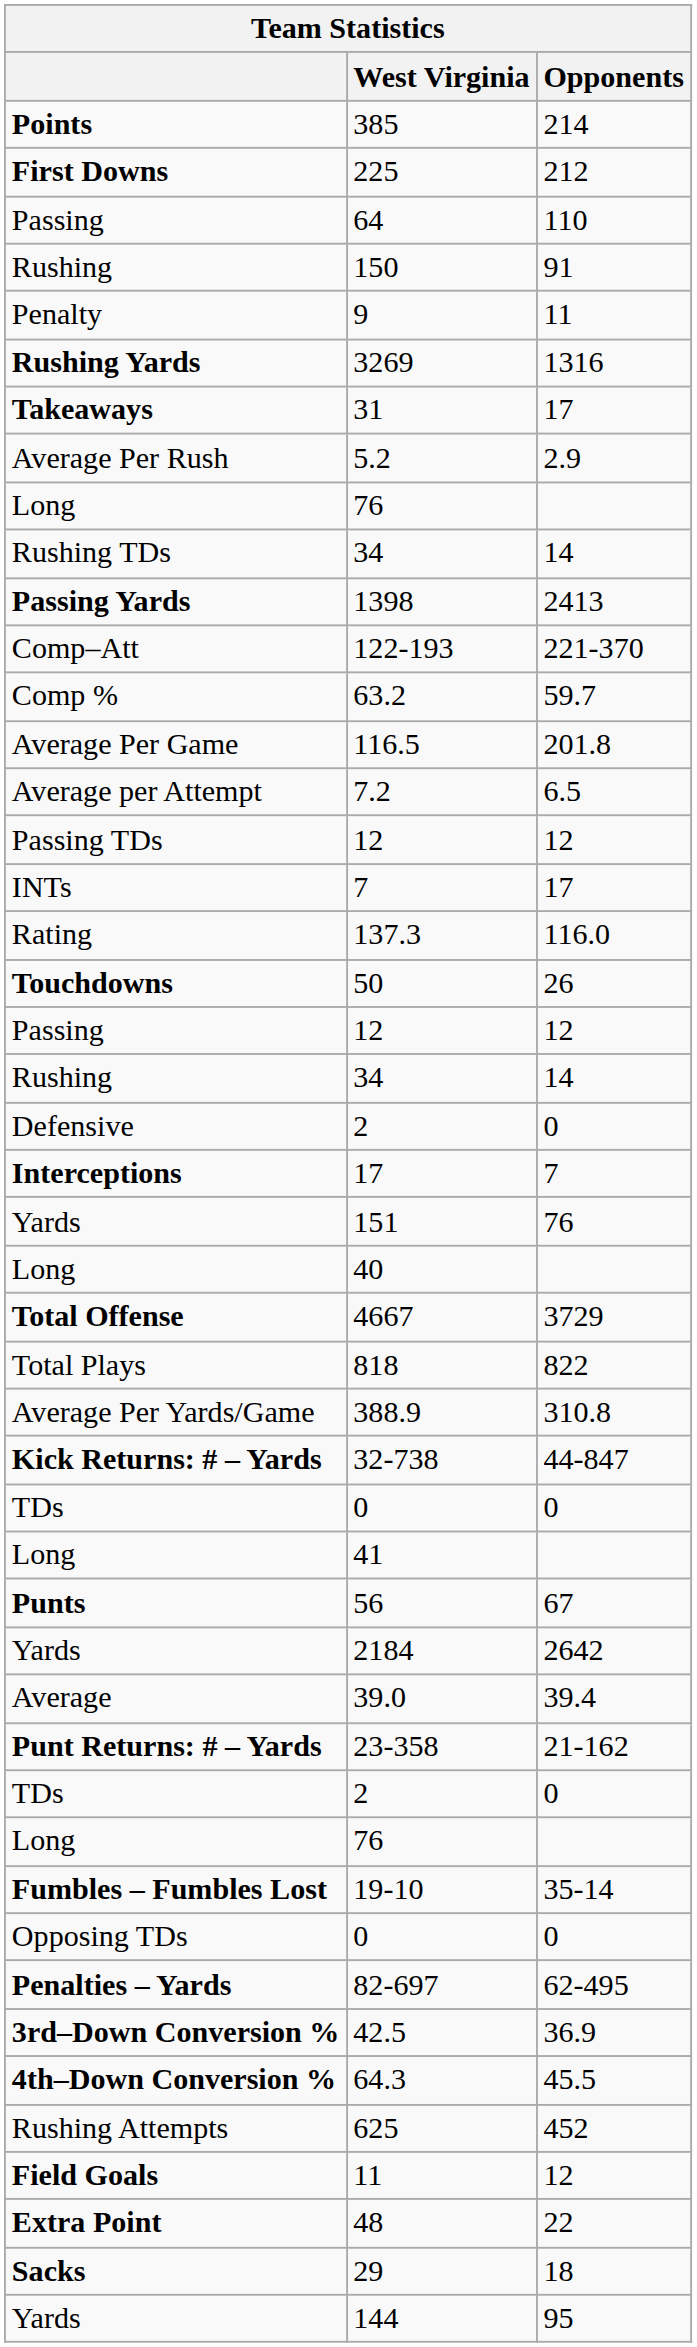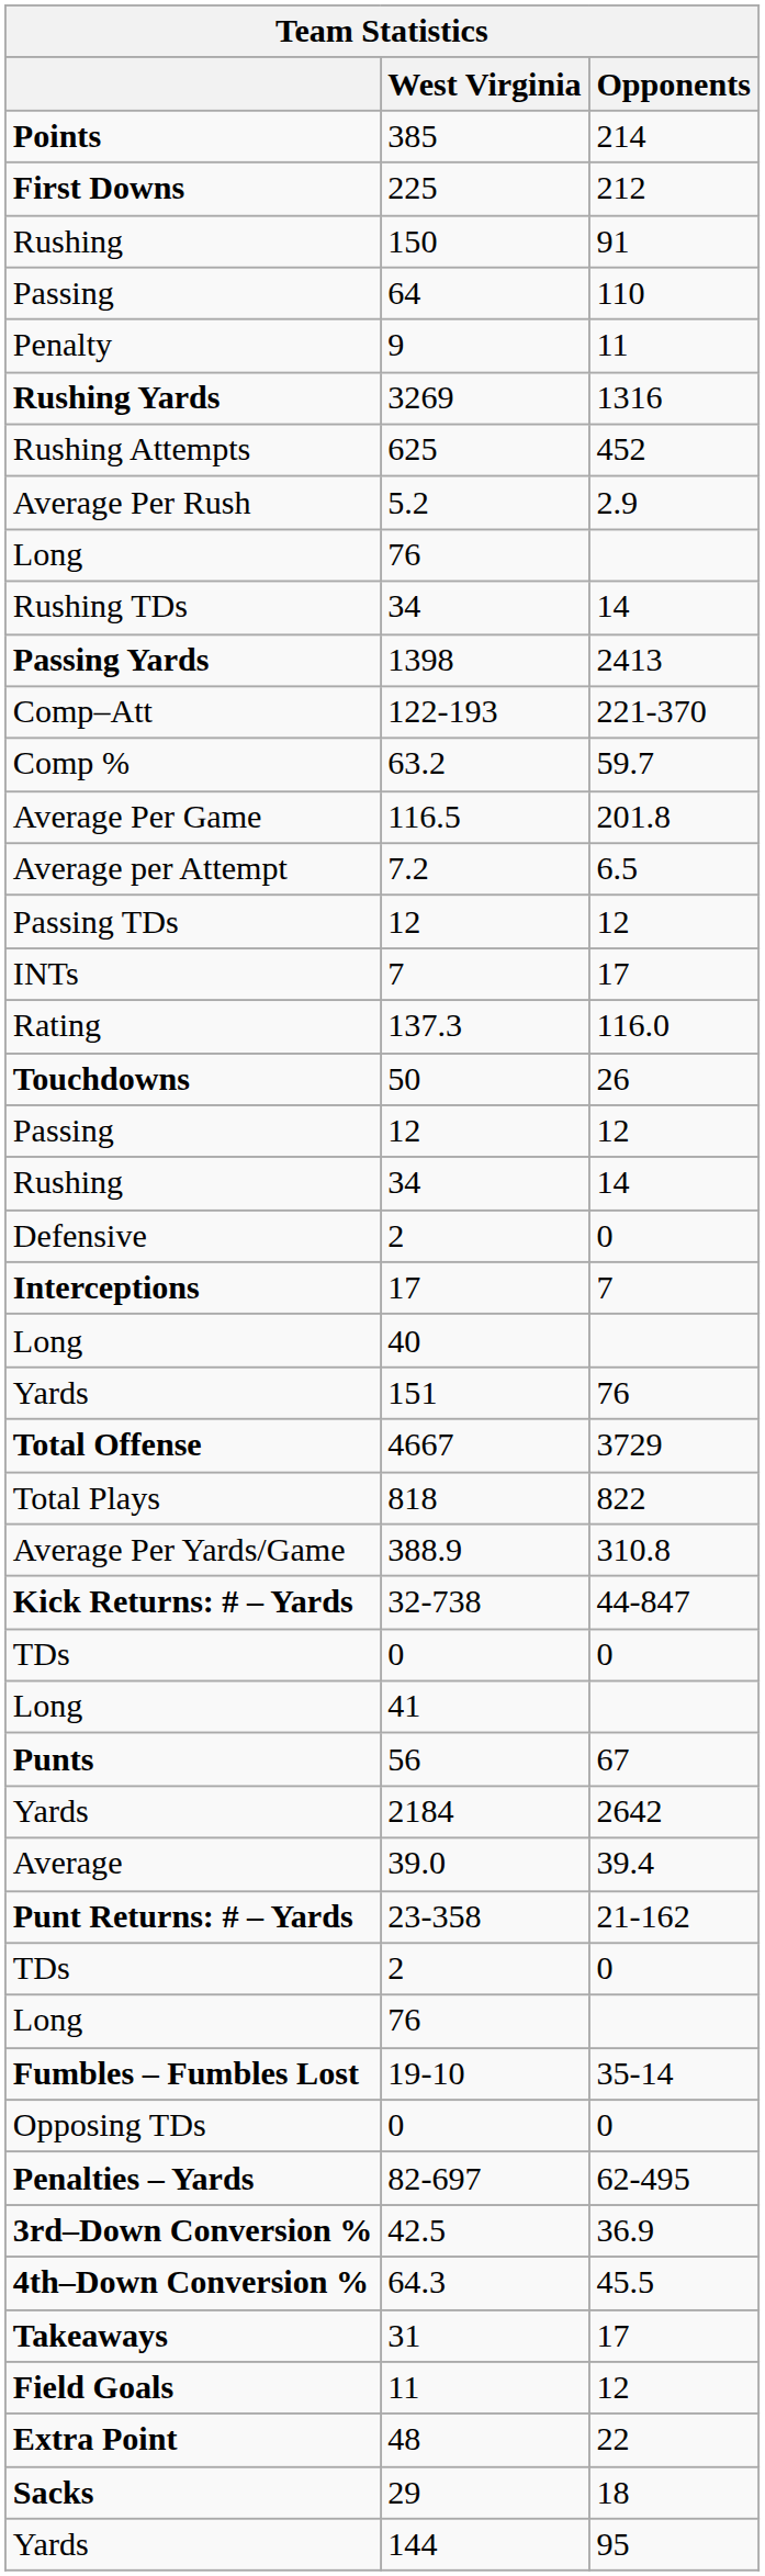rows swapped: 150 <-> 64
rows swapped: 625 <-> 31
rows swapped: 151 <-> 40
